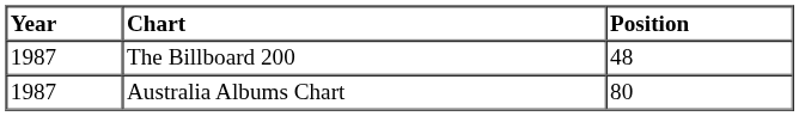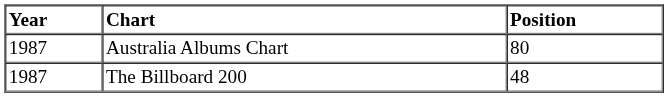rows swapped: The Billboard 200 <-> Australia Albums Chart
